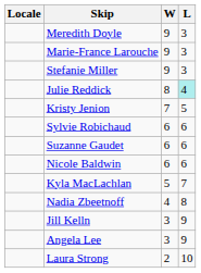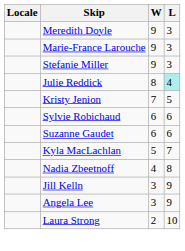- row: Nicole Baldwin | 6 | 6
